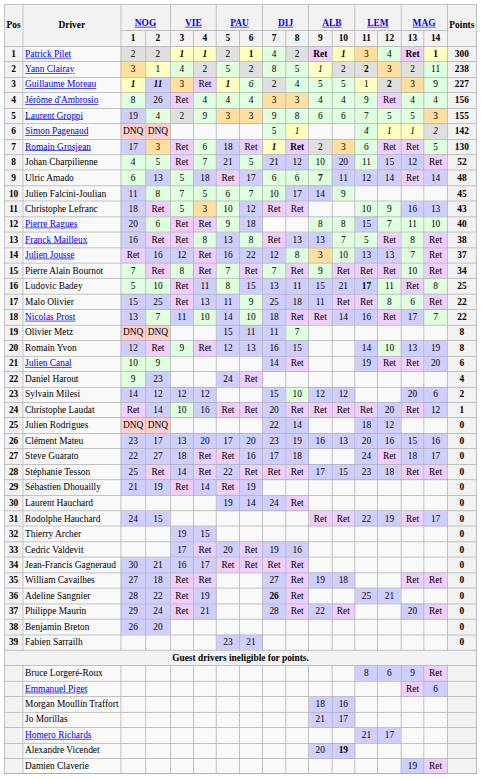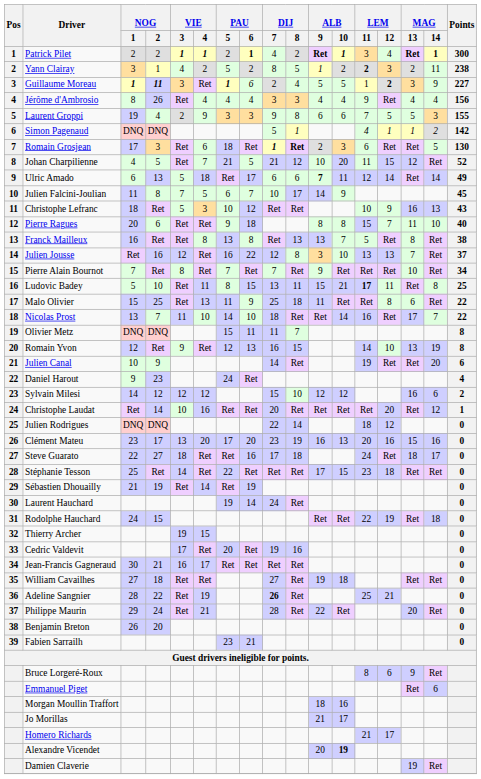Ulric Amado | Points: 48 -> 49
Sylvain Milesi | MAG / 13: 20 -> 16
Rodolphe Hauchard | MAG / 14: 17 -> 18
